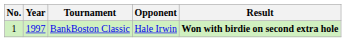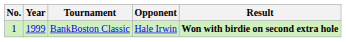BankBoston Classic | Year: 1997 -> 1999
